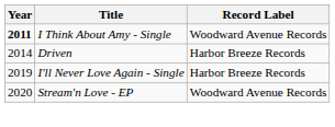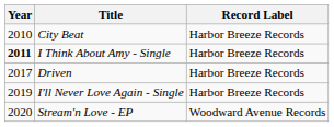+ row: 2010 | City Beat | Harbor Breeze Records
I Think About Amy - Single | Record Label: Woodward Avenue Records -> Harbor Breeze Records
Driven | Year: 2014 -> 2017
